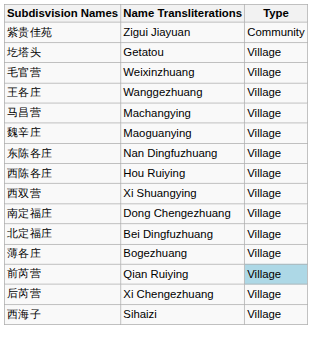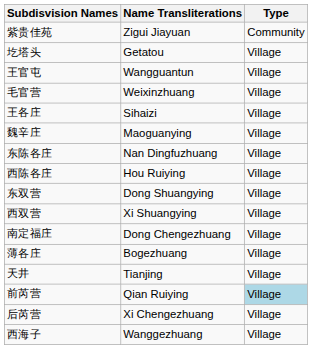+ row: 王官屯 | Wangguantun | Village
王各庄 | Name Transliterations: Wanggezhuang -> Sihaizi
- row: 马昌营 | Machangying | Village
+ row: 东双营 | Dong Shuangying | Village
- row: 北定福庄 | Bei Dingfuzhuang | Village
+ row: 天井 | Tianjing | Village
西海子 | Name Transliterations: Sihaizi -> Wanggezhuang
